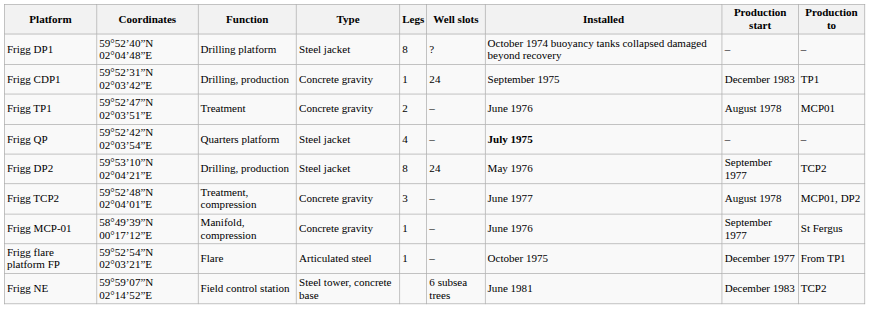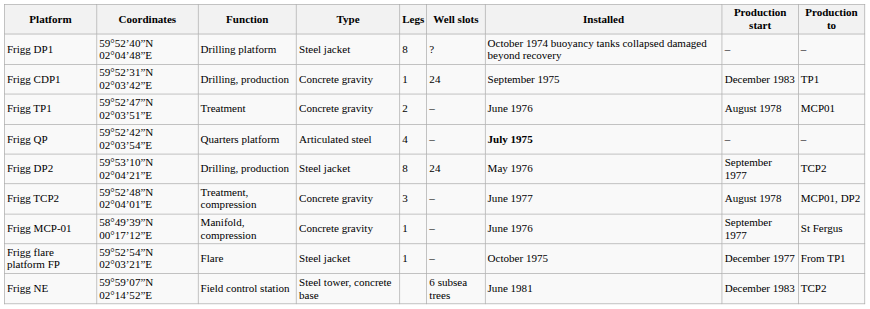Frigg QP | Type: Steel jacket -> Articulated steel
Frigg flare platform FP | Type: Articulated steel -> Steel jacket
